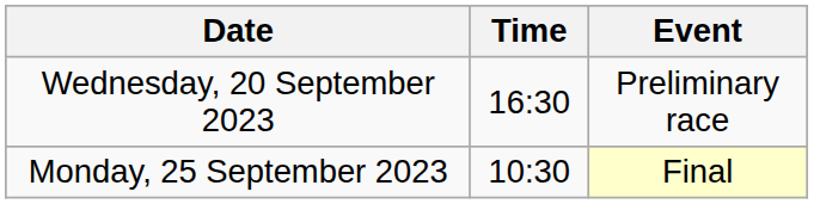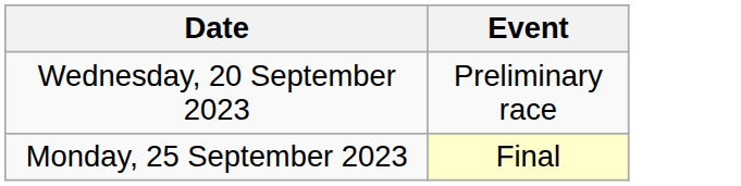- column: Time | 16:30 | 10:30
